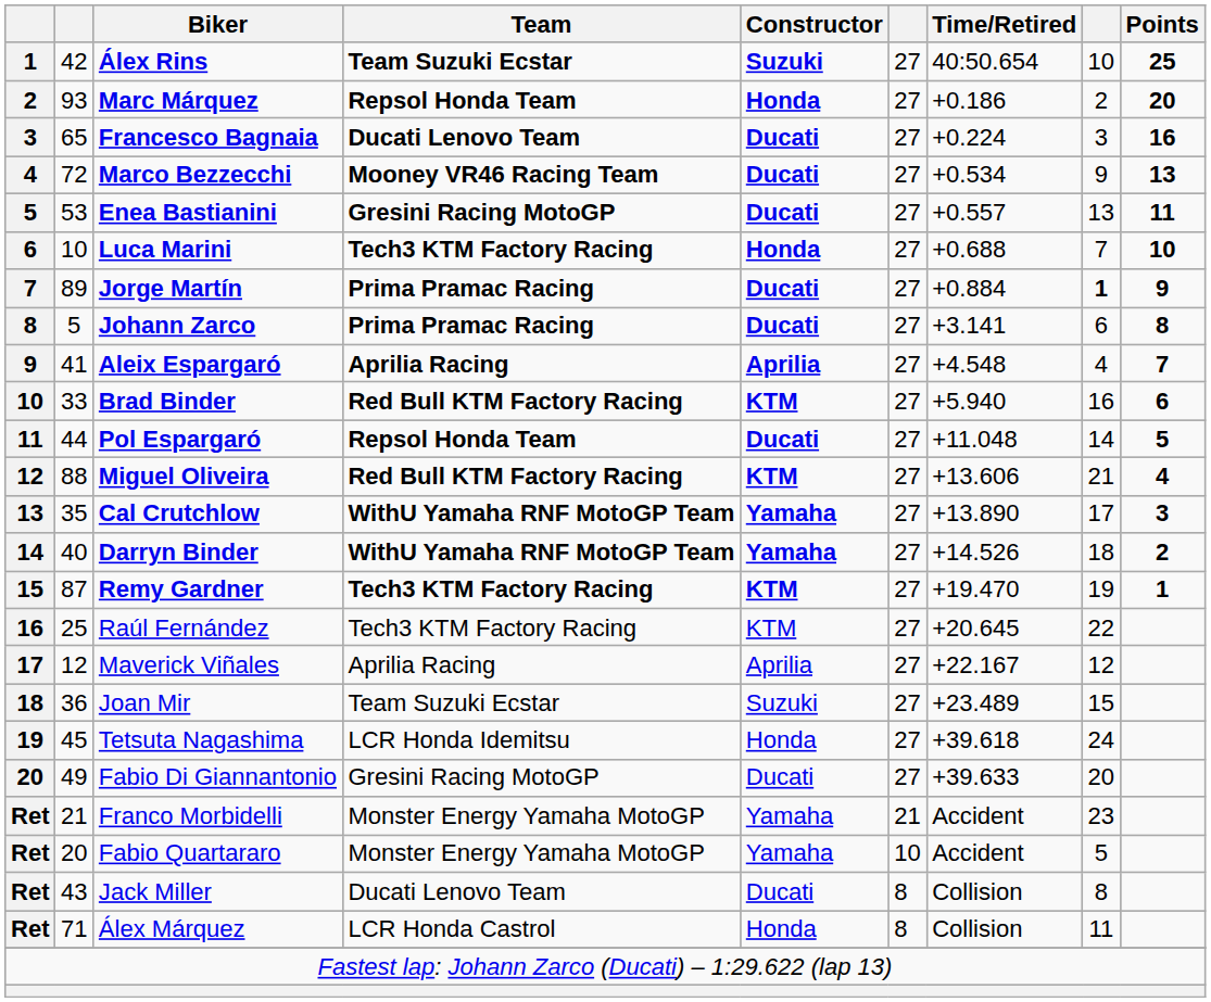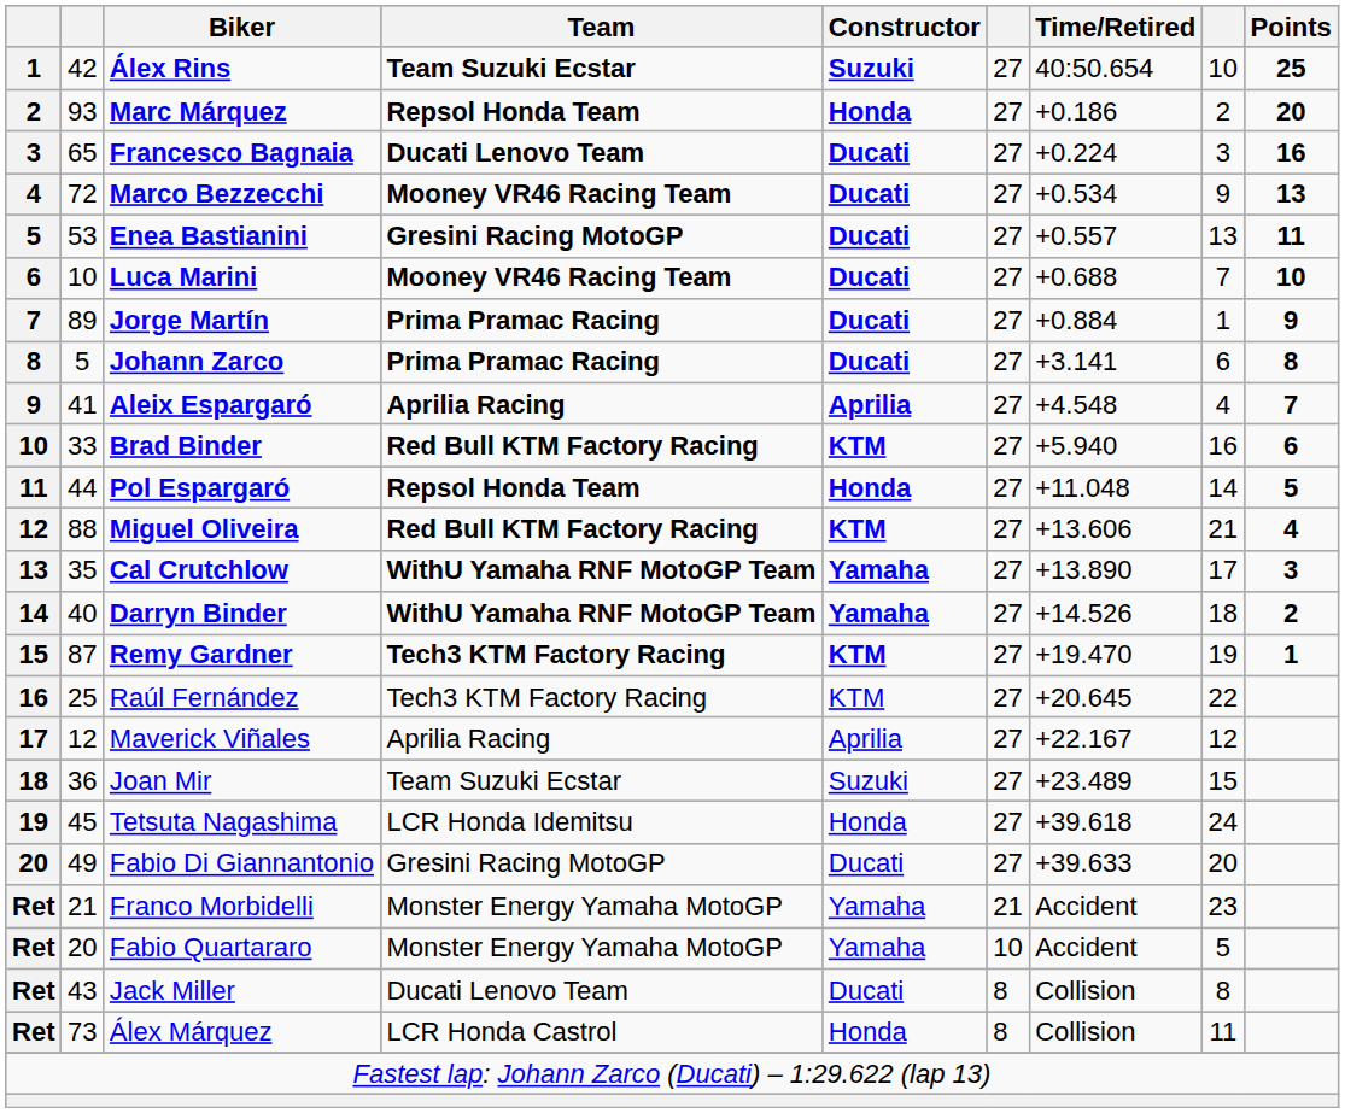Luca Marini | Team: Tech3 KTM Factory Racing -> Mooney VR46 Racing Team
Luca Marini | Constructor: Honda -> Ducati
Jorge Martín | column 8: bold -> normal
Pol Espargaró | Constructor: Ducati -> Honda
Álex Márquez | column 2: 71 -> 73
